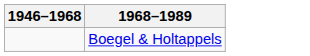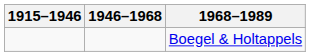+ column: 1915–1946
